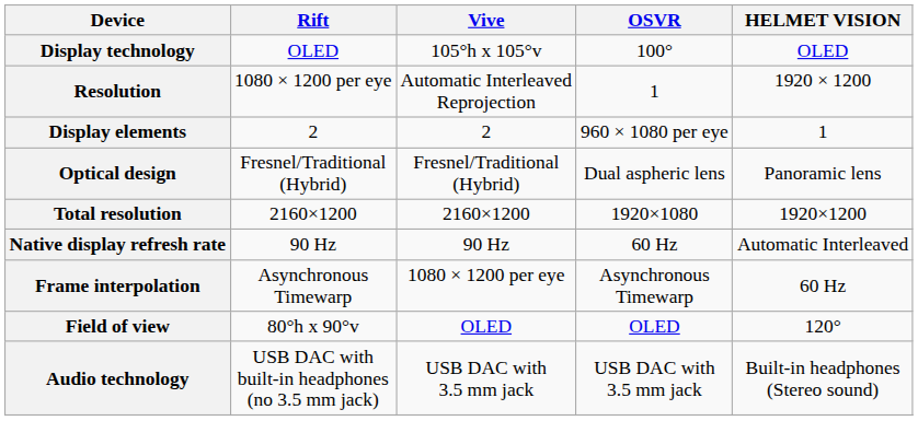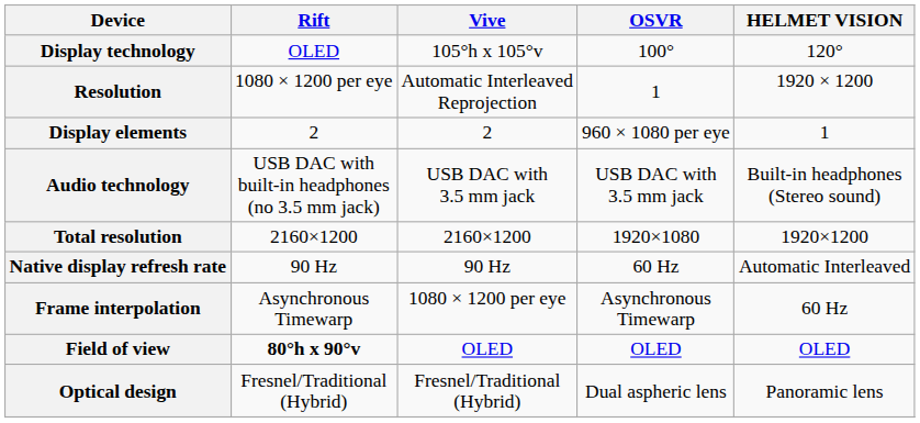Display technology | HELMET VISION: OLED -> 120°
rows swapped: Optical design <-> Audio technology
Field of view | Rift: normal -> bold
Field of view | HELMET VISION: 120° -> OLED
